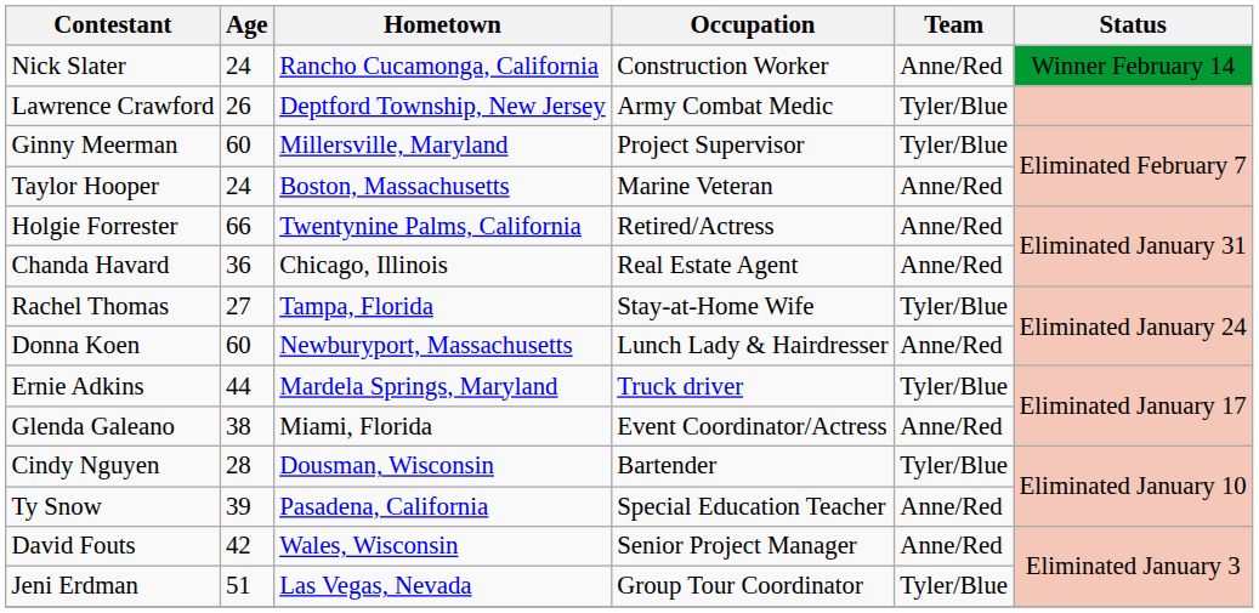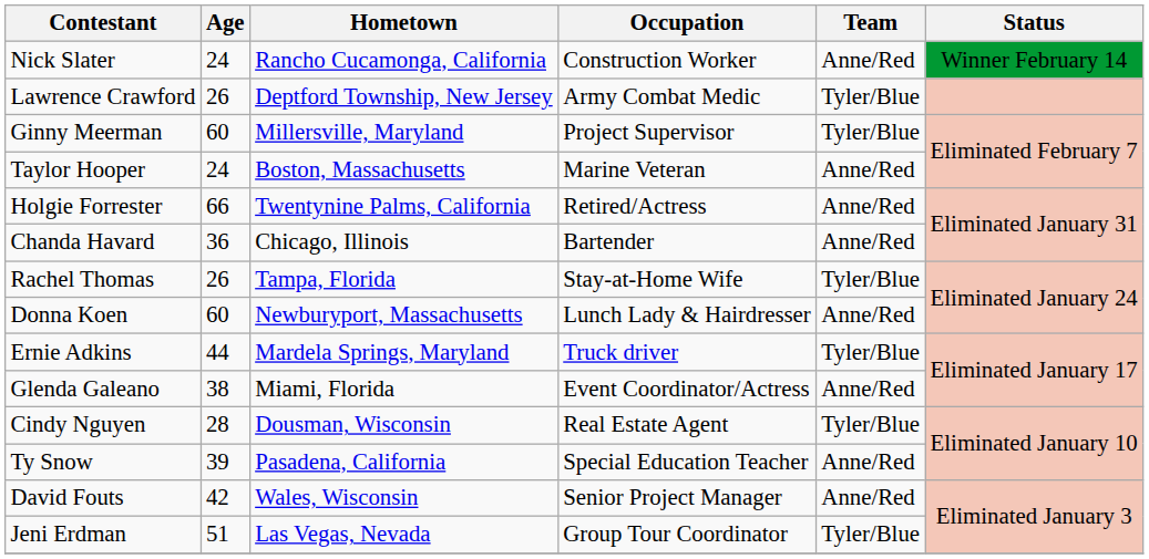Chanda Havard | Occupation: Real Estate Agent -> Bartender
Rachel Thomas | Age: 27 -> 26
Cindy Nguyen | Occupation: Bartender -> Real Estate Agent
